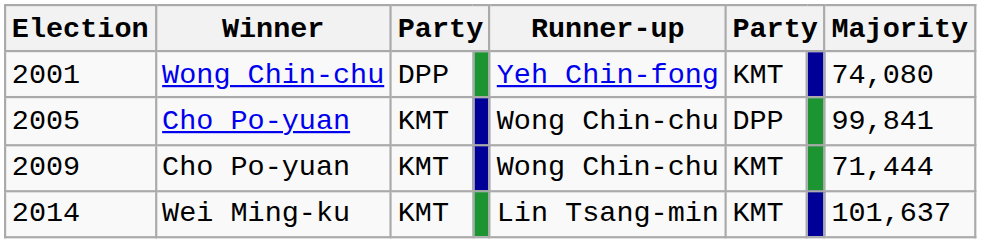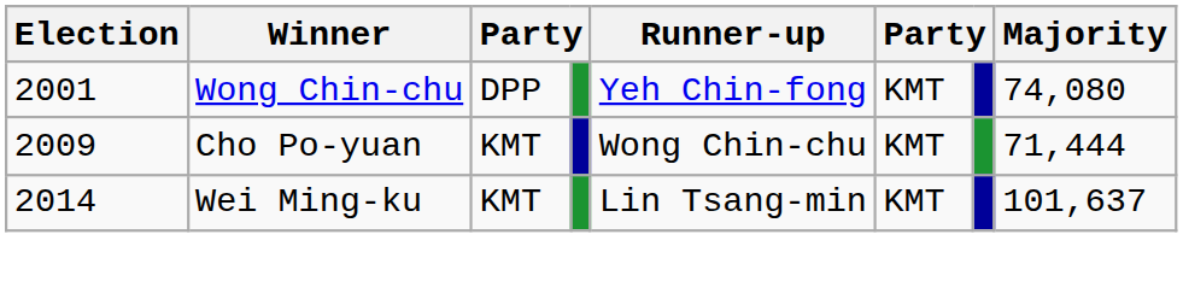- row: 2005 | Cho Po-yuan | KMT | Wong Chin-chu | DPP | 99,841
